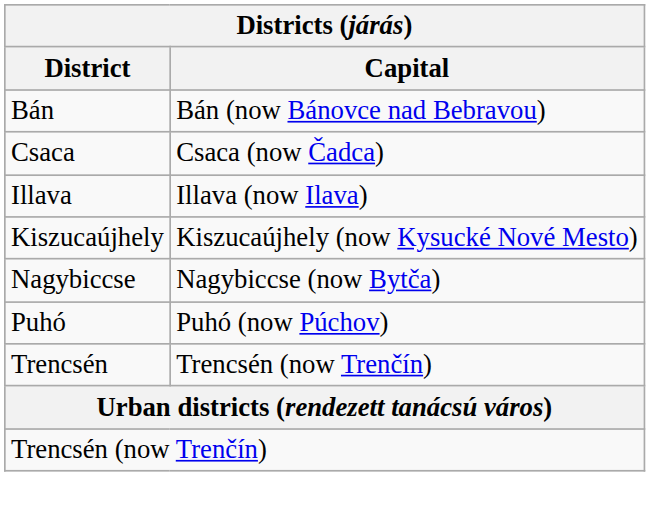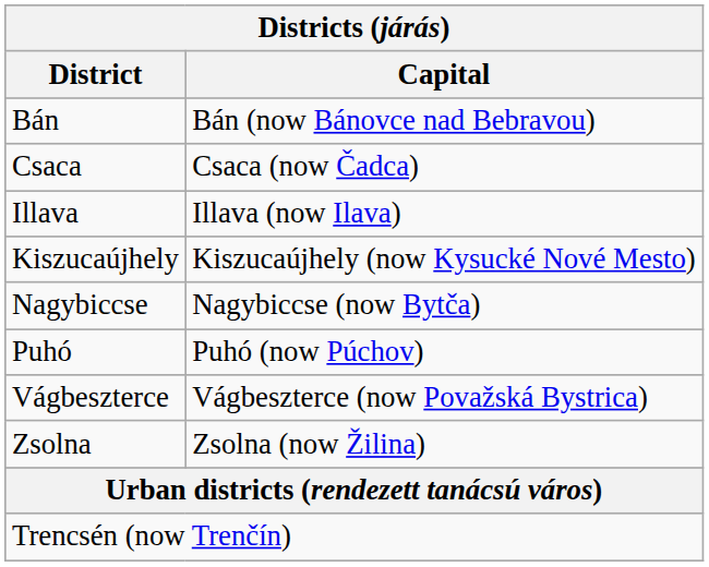- row: Trencsén | Trencsén (now Trenčín)
+ row: Vágbeszterce | Vágbeszterce (now Považská Bystrica)
+ row: Zsolna | Zsolna (now Žilina)
